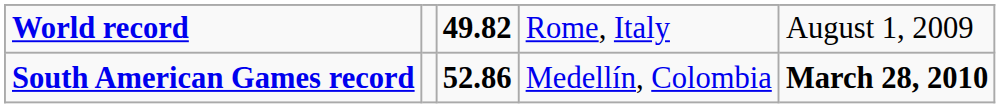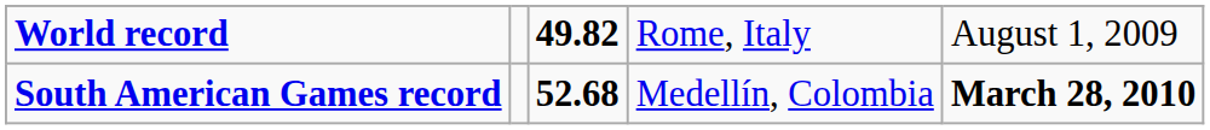South American Games record | column 3: 52.86 -> 52.68
